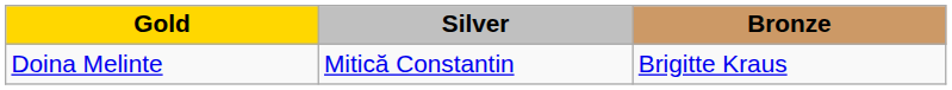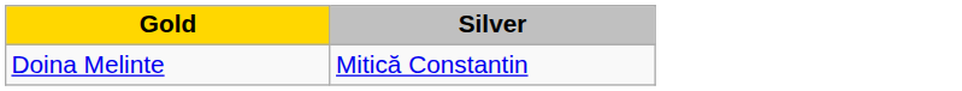- column: Bronze | Brigitte Kraus
